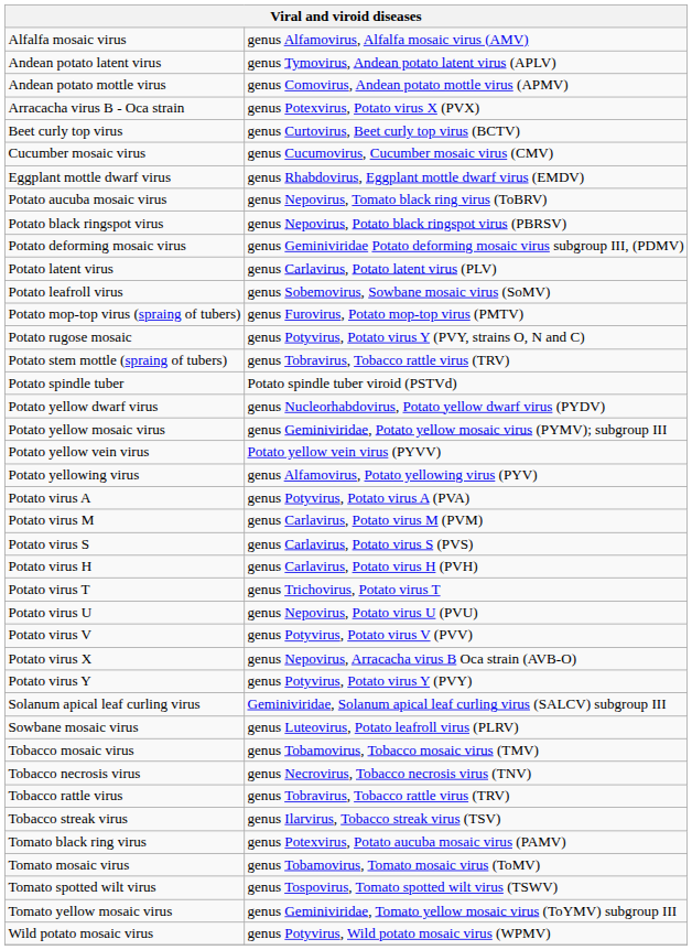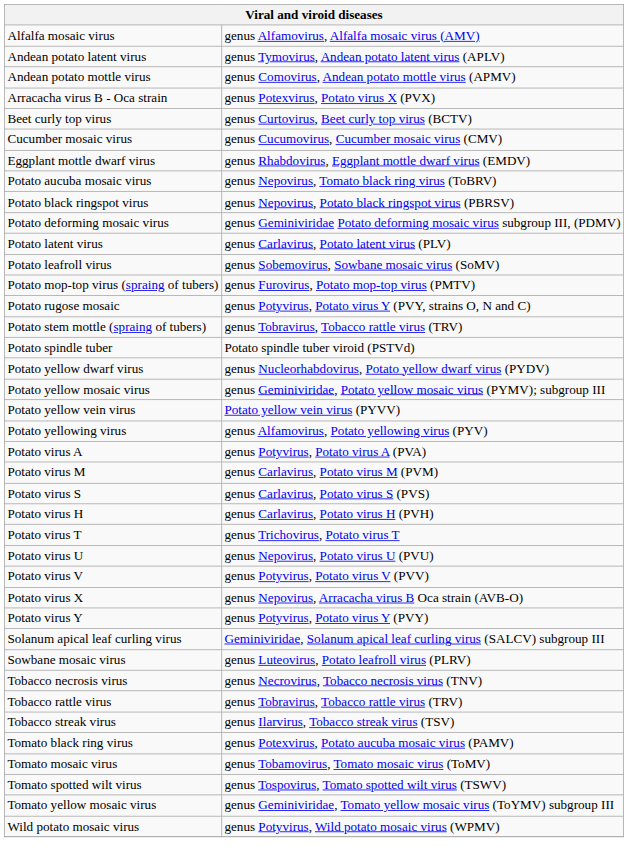- row: Tobacco mosaic virus | genus Tobamovirus, Tobacco mosaic virus (TMV)
